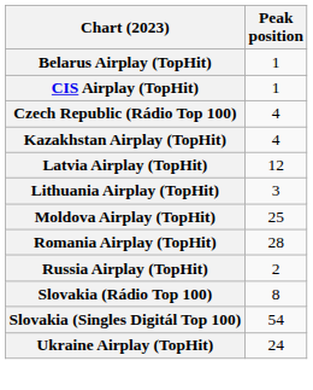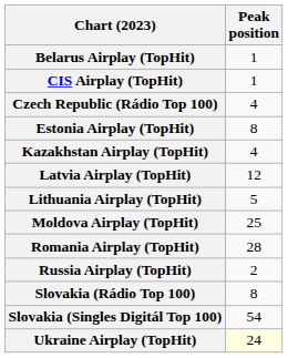+ row: Estonia Airplay (TopHit) | 8
Lithuania Airplay (TopHit) | Peak position: 3 -> 5
Ukraine Airplay (TopHit) | Peak position: no background -> lightyellow background
